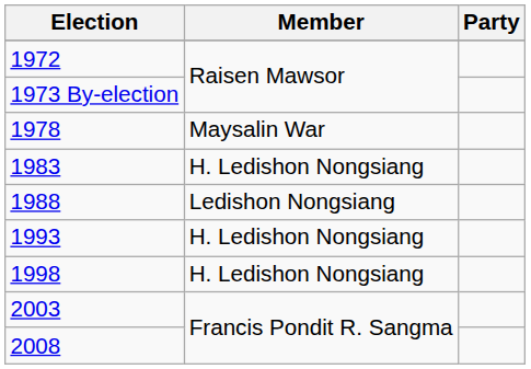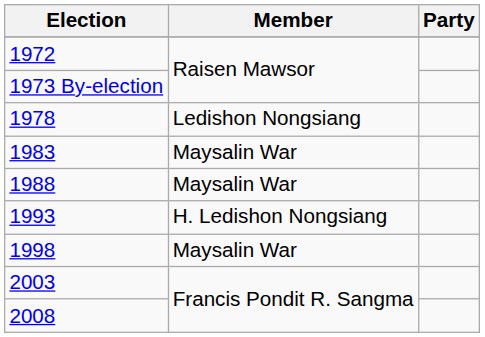1978 | Member: Maysalin War -> Ledishon Nongsiang
1983 | Member: H. Ledishon Nongsiang -> Maysalin War
1988 | Member: Ledishon Nongsiang -> Maysalin War
1998 | Member: H. Ledishon Nongsiang -> Maysalin War
